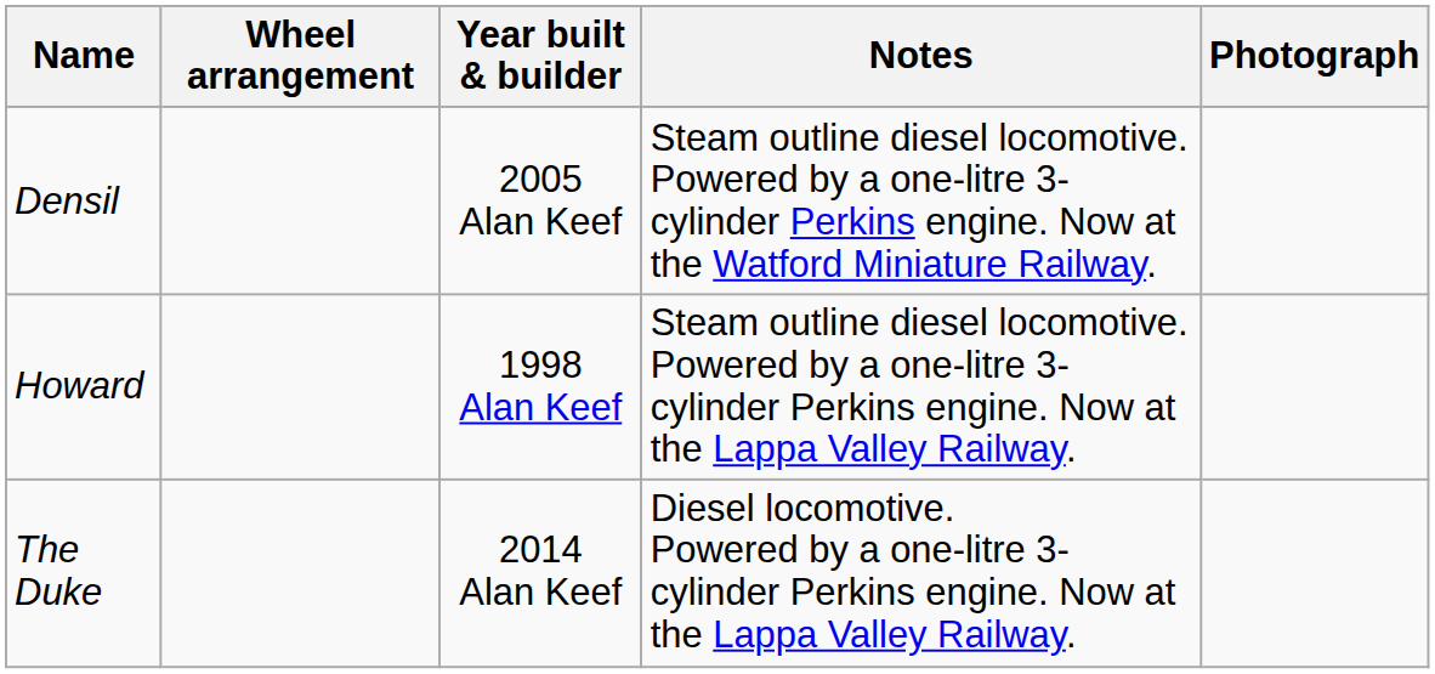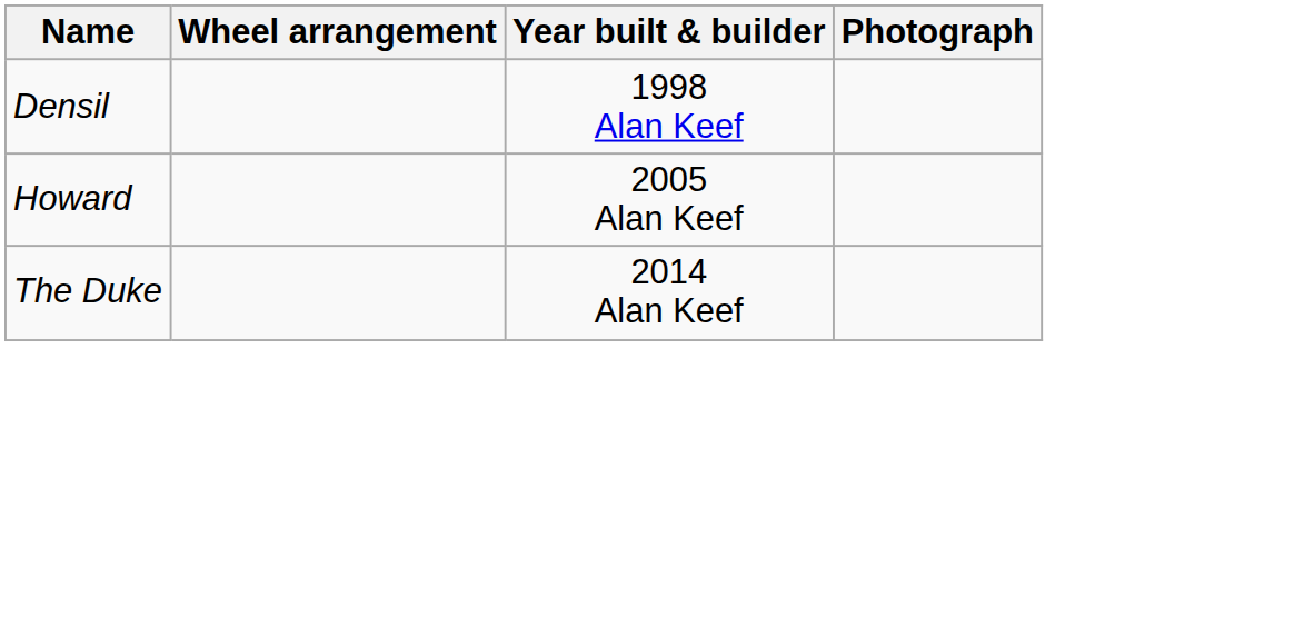- column: Notes | Steam outline diesel locomotive. Powered by a one-litre 3-cylinder Perkins engine. Now at the Watford Miniature Railway. | Steam outline diesel locomotive. Powered by a one-litre 3-cylinder Perkins engine. Now at the Lappa Valley Railway. | Diesel locomotive. Powered by a one-litre 3-cylinder Perkins engine. Now at the Lappa Valley Railway.
Densil | Year built & builder: 2005 Alan Keef -> 1998 Alan Keef
Howard | Year built & builder: 1998 Alan Keef -> 2005 Alan Keef
